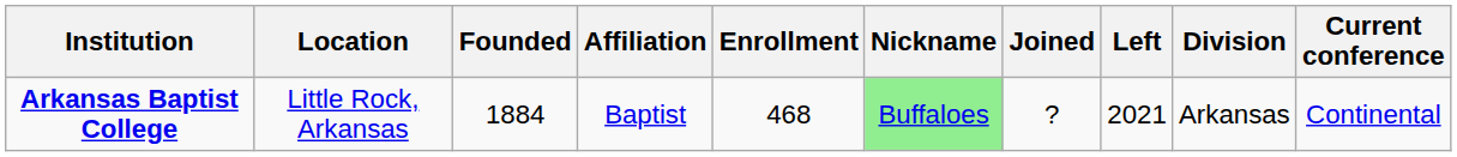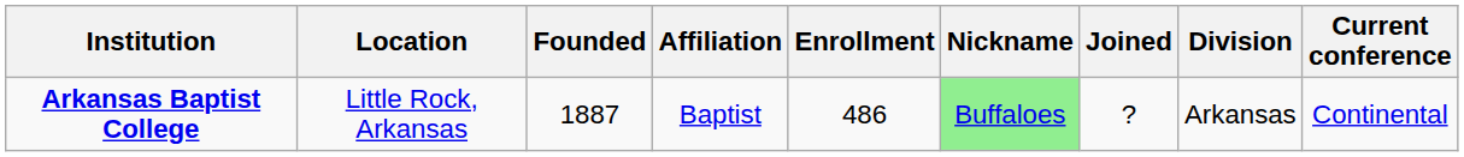- column: Left | 2021
Arkansas Baptist College | Founded: 1884 -> 1887
Arkansas Baptist College | Enrollment: 468 -> 486
